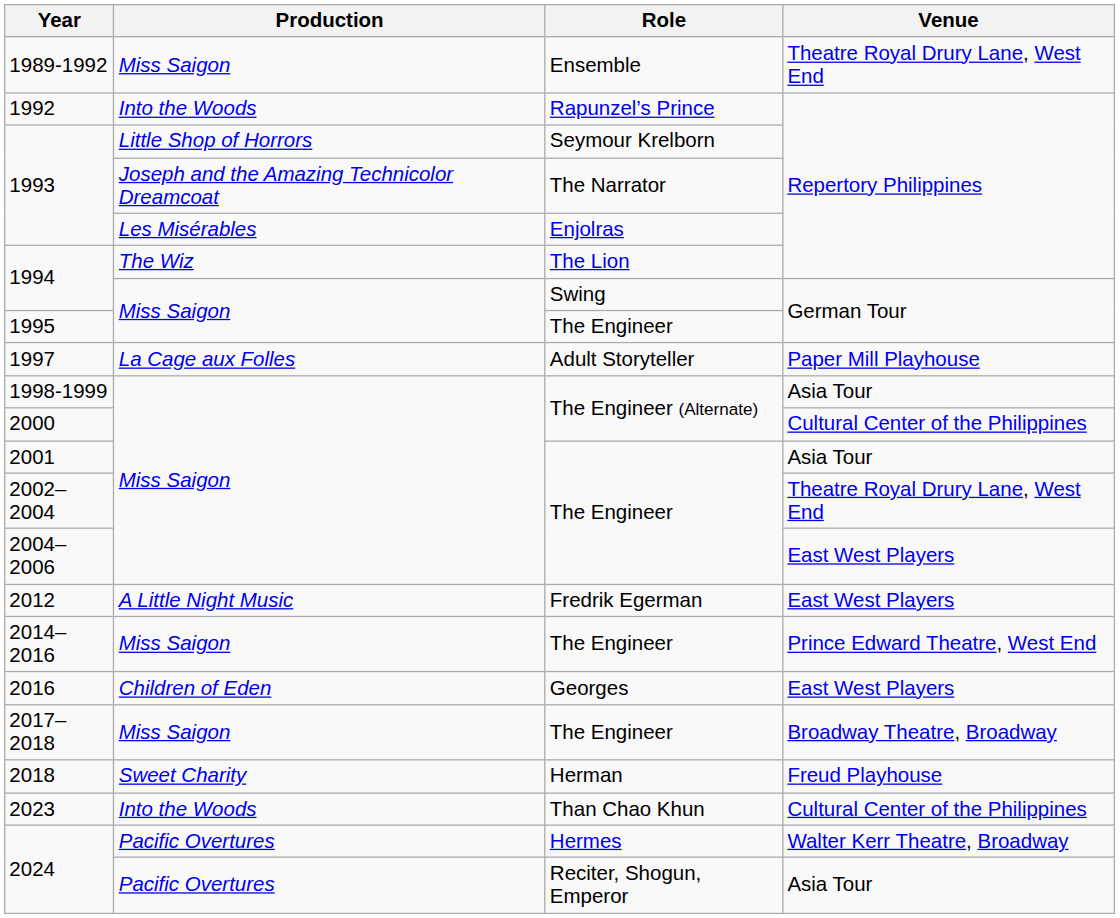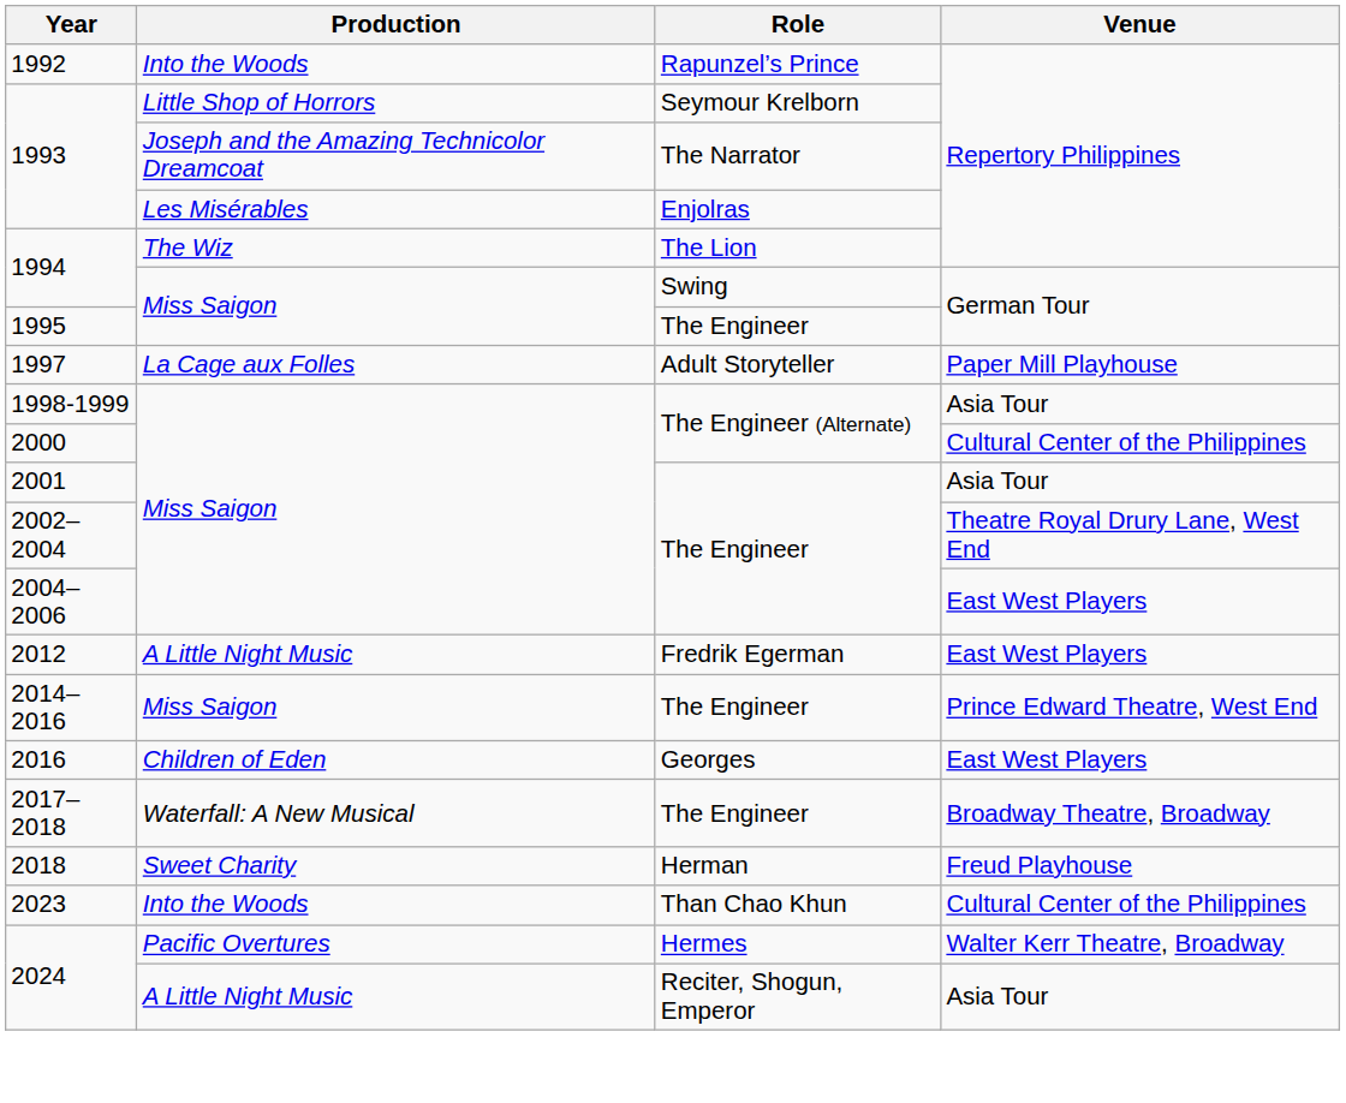- row: 1989-1992 | Miss Saigon | Ensemble | Theatre Royal Drury Lane, West End
2017–2018 | Production: Miss Saigon -> Waterfall: A New Musical
2024 / Reciter, Shogun, Emperor | Production: Pacific Overtures -> A Little Night Music
